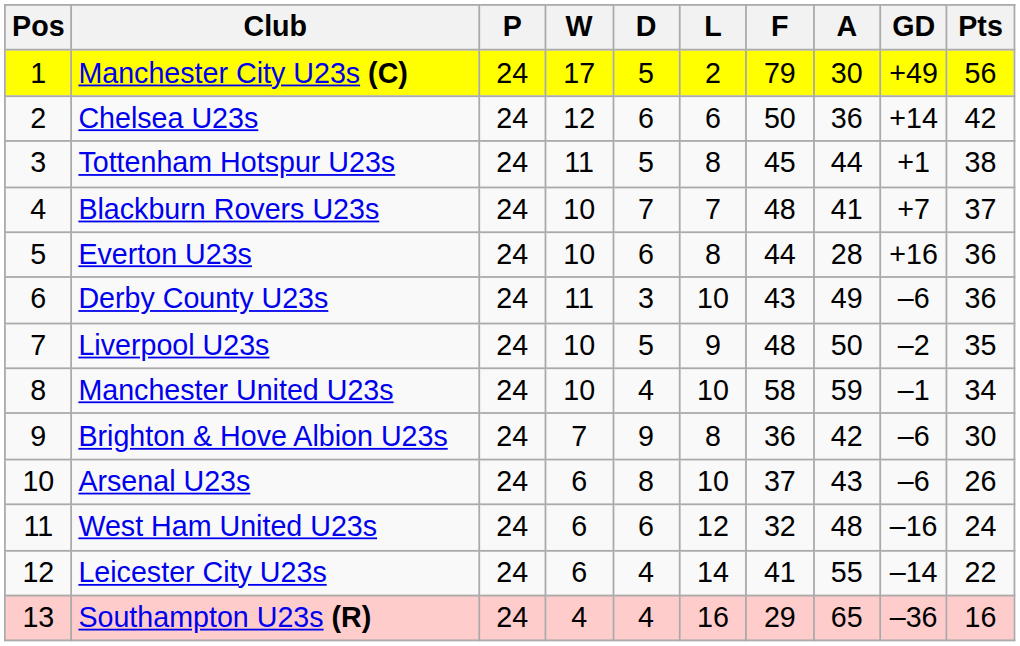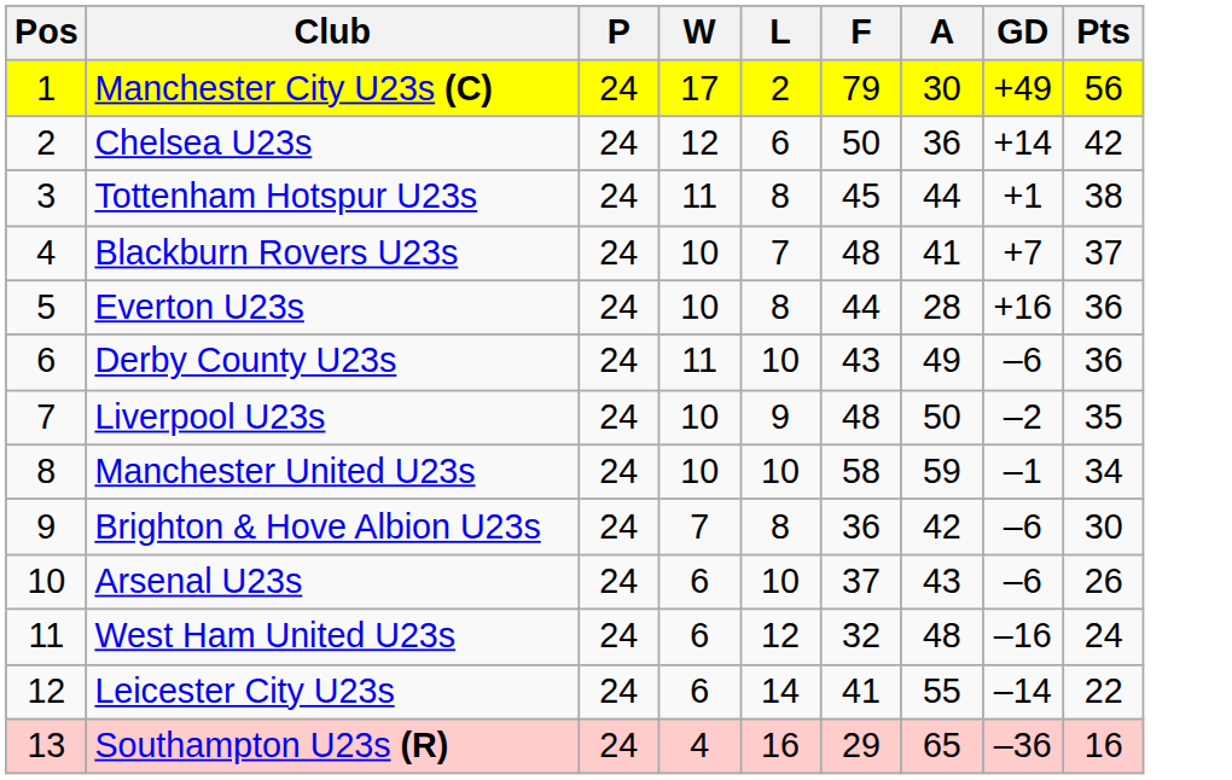- column: D | 5 | 6 | 5 | 7 | 6 | 3 | 5 | 4 | 9 | 8 | 6 | 4 | 4
